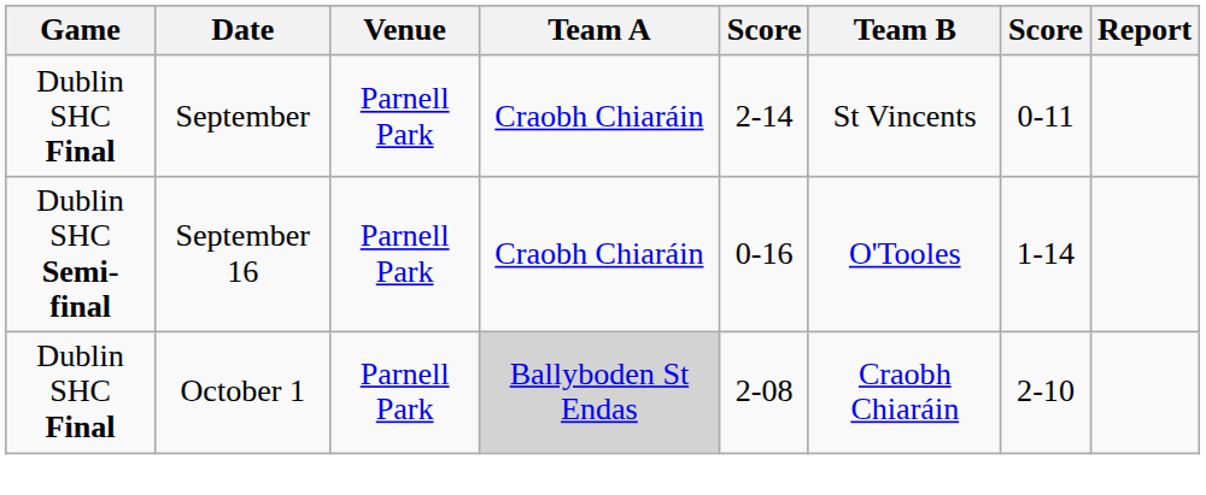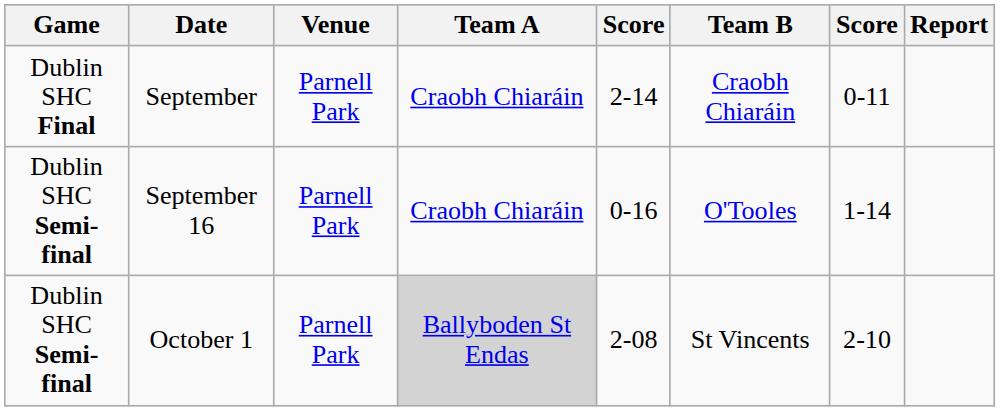September | Team B: St Vincents -> Craobh Chiaráin
October 1 | Game: Dublin SHC Final -> Dublin SHC Semi-final
October 1 | Team B: Craobh Chiaráin -> St Vincents
